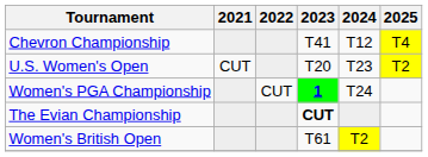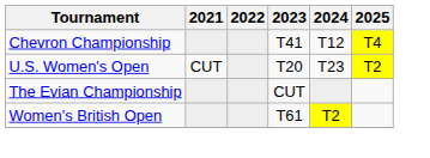- row: Women's PGA Championship | CUT | 1 | T24
The Evian Championship | 2023: bold -> normal
